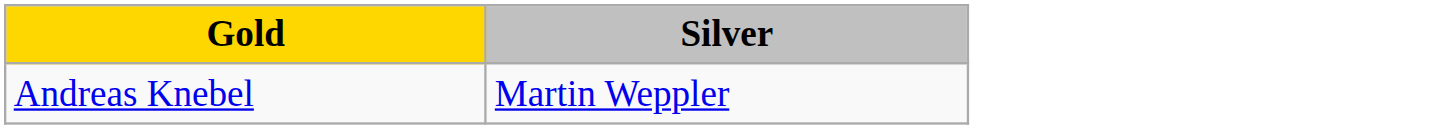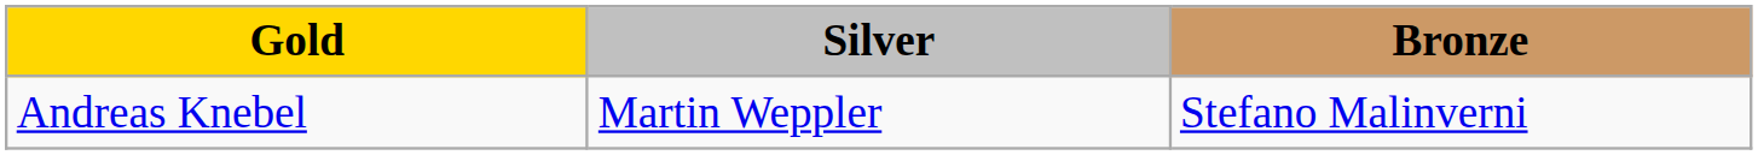+ column: Bronze | Stefano Malinverni
